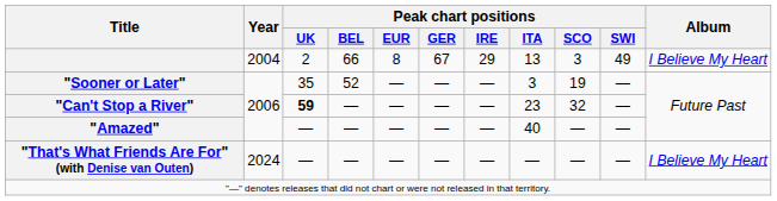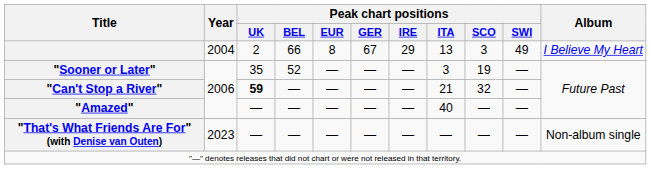"Can't Stop a River" | Peak chart positions / ITA: 23 -> 21
"That's What Friends Are For" (with Denise van Outen) | Year: 2024 -> 2023
"That's What Friends Are For" (with Denise van Outen) | Album: I Believe My Heart -> Non-album single
